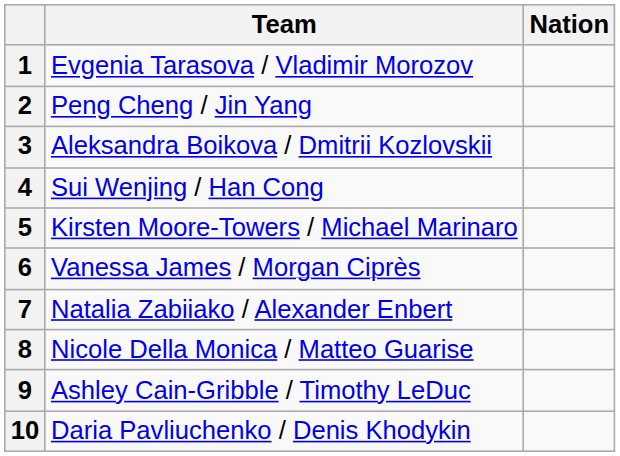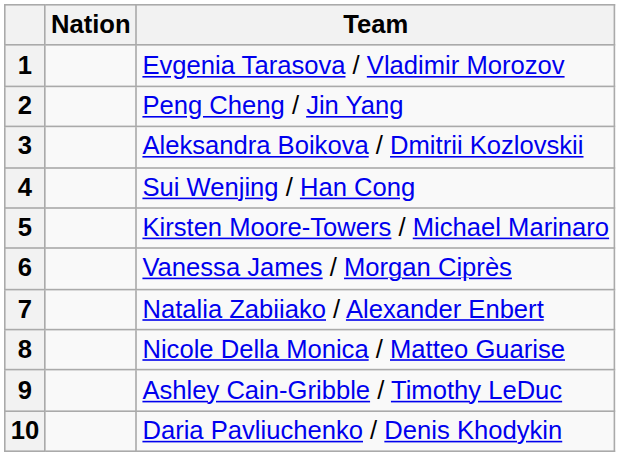columns swapped: Team <-> Nation
